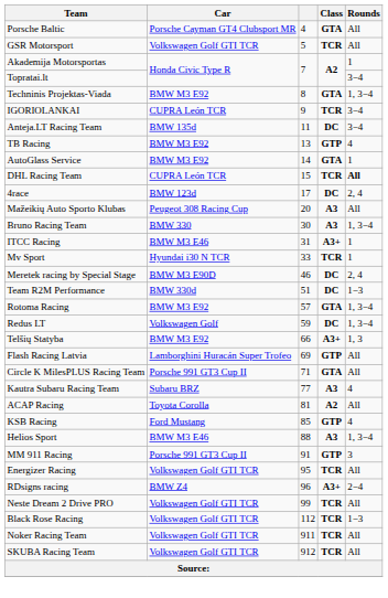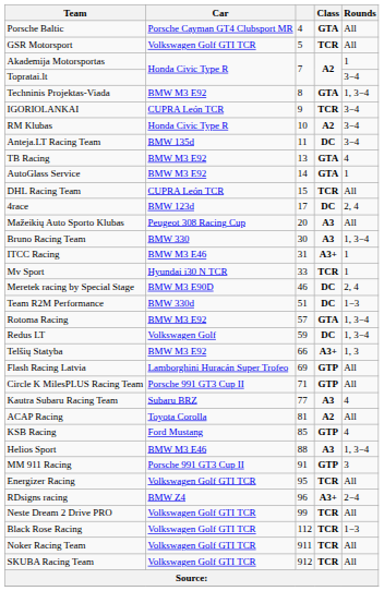+ row: RM Klubas | Honda Civic Type R | 10 | A2 | 3−4
TB Racing | Class: GTP -> GTA
DHL Racing Team | Rounds: bold -> normal
Circle K MilesPLUS Racing Team | Class: GTA -> GTP
